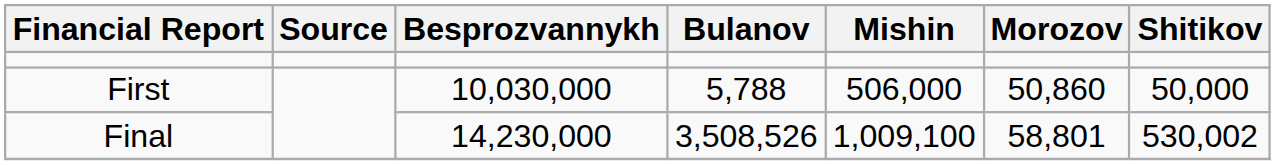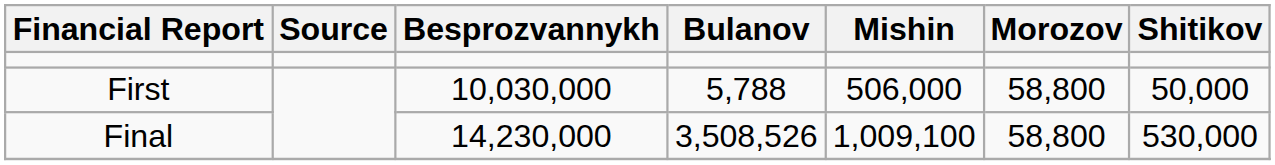First | Morozov: 50,860 -> 58,800
Final | Morozov: 58,801 -> 58,800
Final | Shitikov: 530,002 -> 530,000
